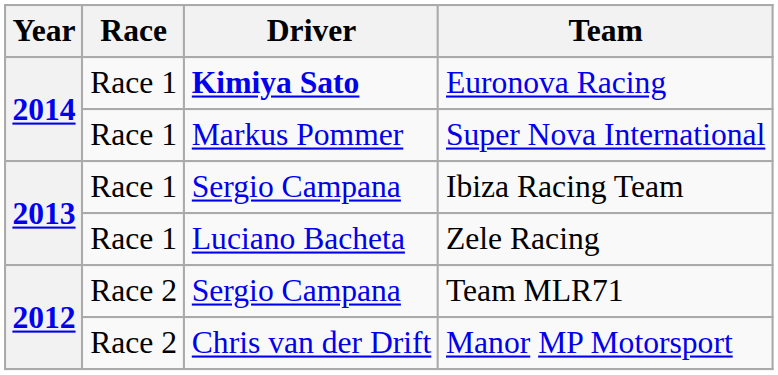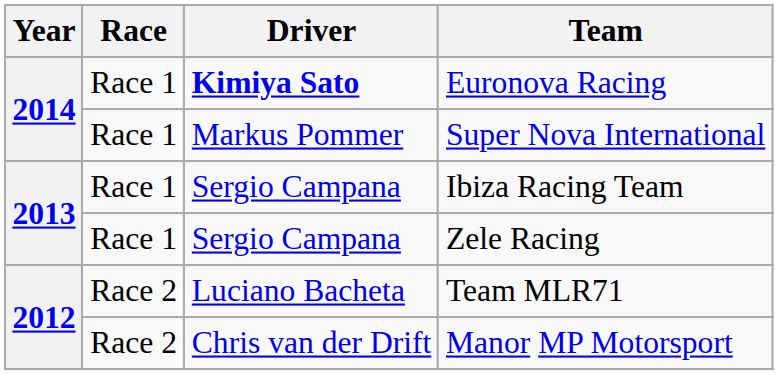Zele Racing | Driver: Luciano Bacheta -> Sergio Campana
Team MLR71 | Driver: Sergio Campana -> Luciano Bacheta
